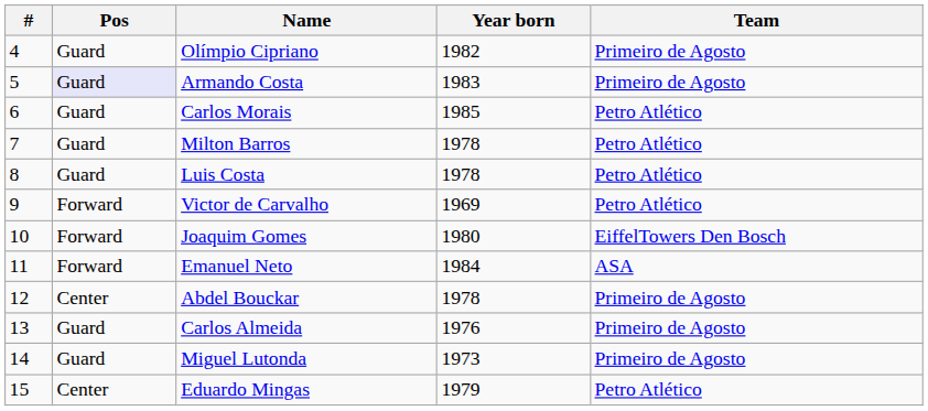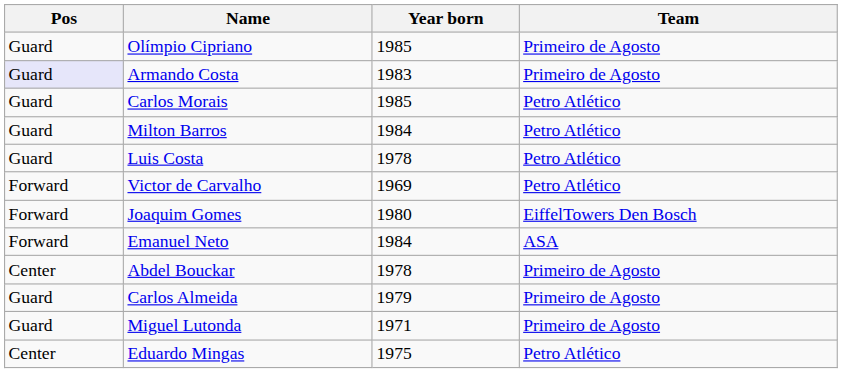- column: # | 4 | 5 | 6 | 7 | 8 | 9 | 10 | 11 | 12 | 13 | 14 | 15
Olímpio Cipriano | Year born: 1982 -> 1985
Milton Barros | Year born: 1978 -> 1984
Carlos Almeida | Year born: 1976 -> 1979
Miguel Lutonda | Year born: 1973 -> 1971
Eduardo Mingas | Year born: 1979 -> 1975
